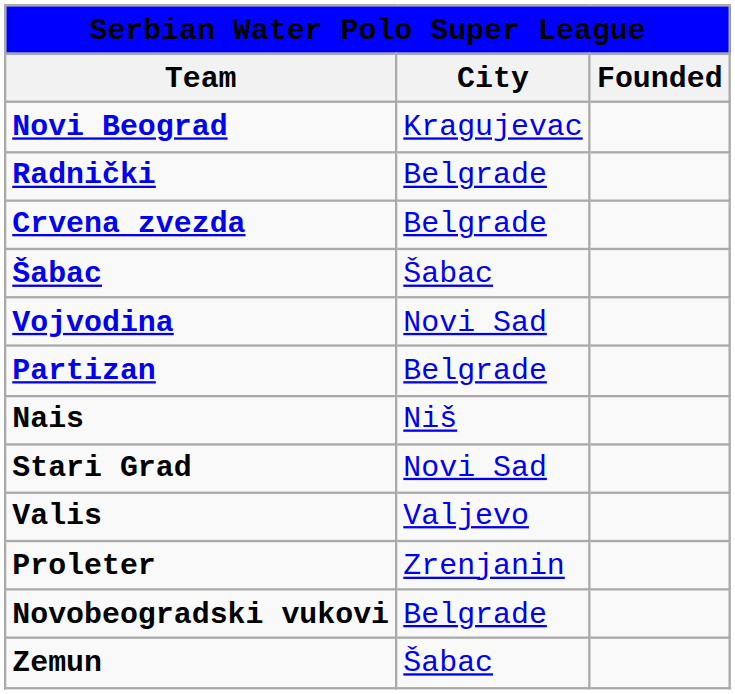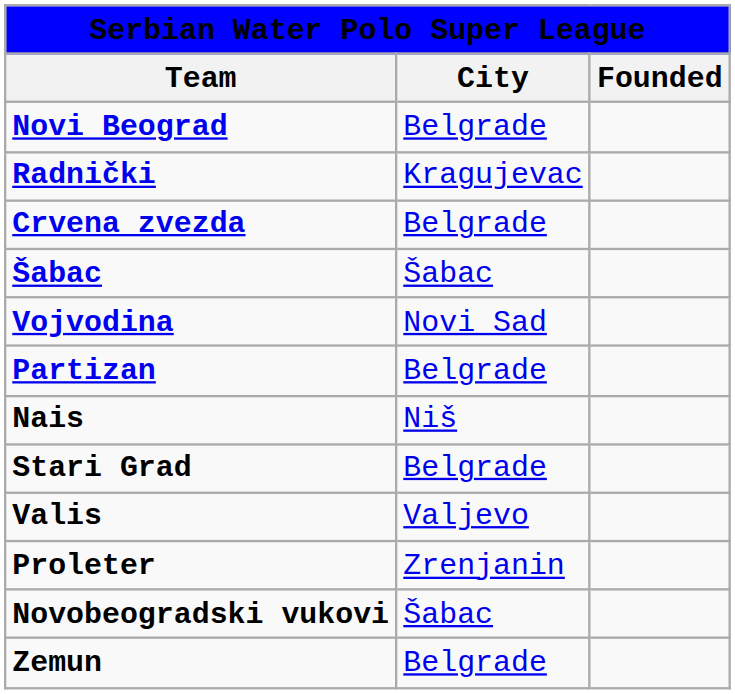Novi Beograd | City: Kragujevac -> Belgrade
Radnički | City: Belgrade -> Kragujevac
Stari Grad | City: Novi Sad -> Belgrade
Novobeogradski vukovi | City: Belgrade -> Šabac
Zemun | City: Šabac -> Belgrade
